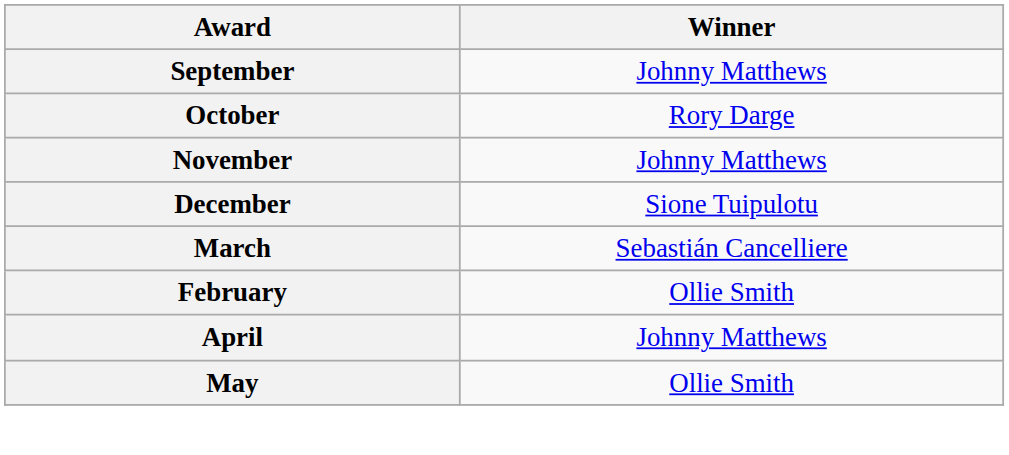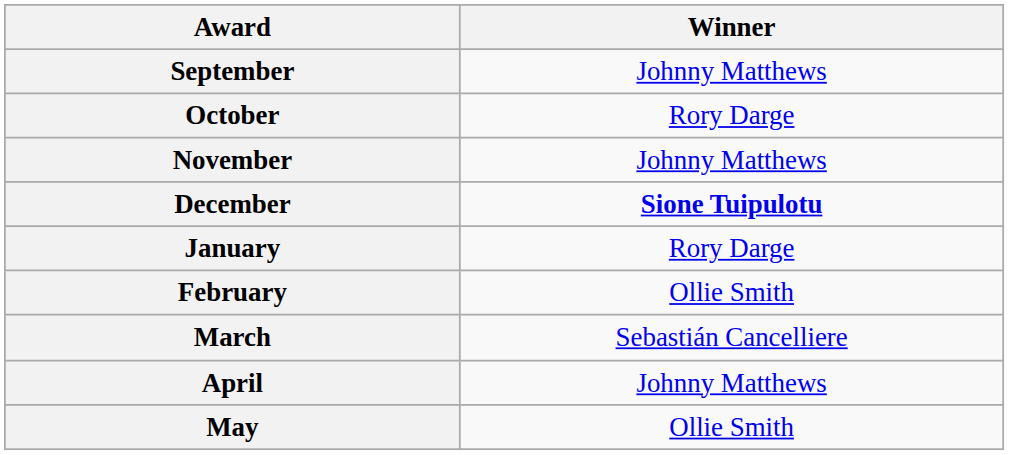December | Winner: normal -> bold
+ row: January | Rory Darge
rows swapped: February <-> March
